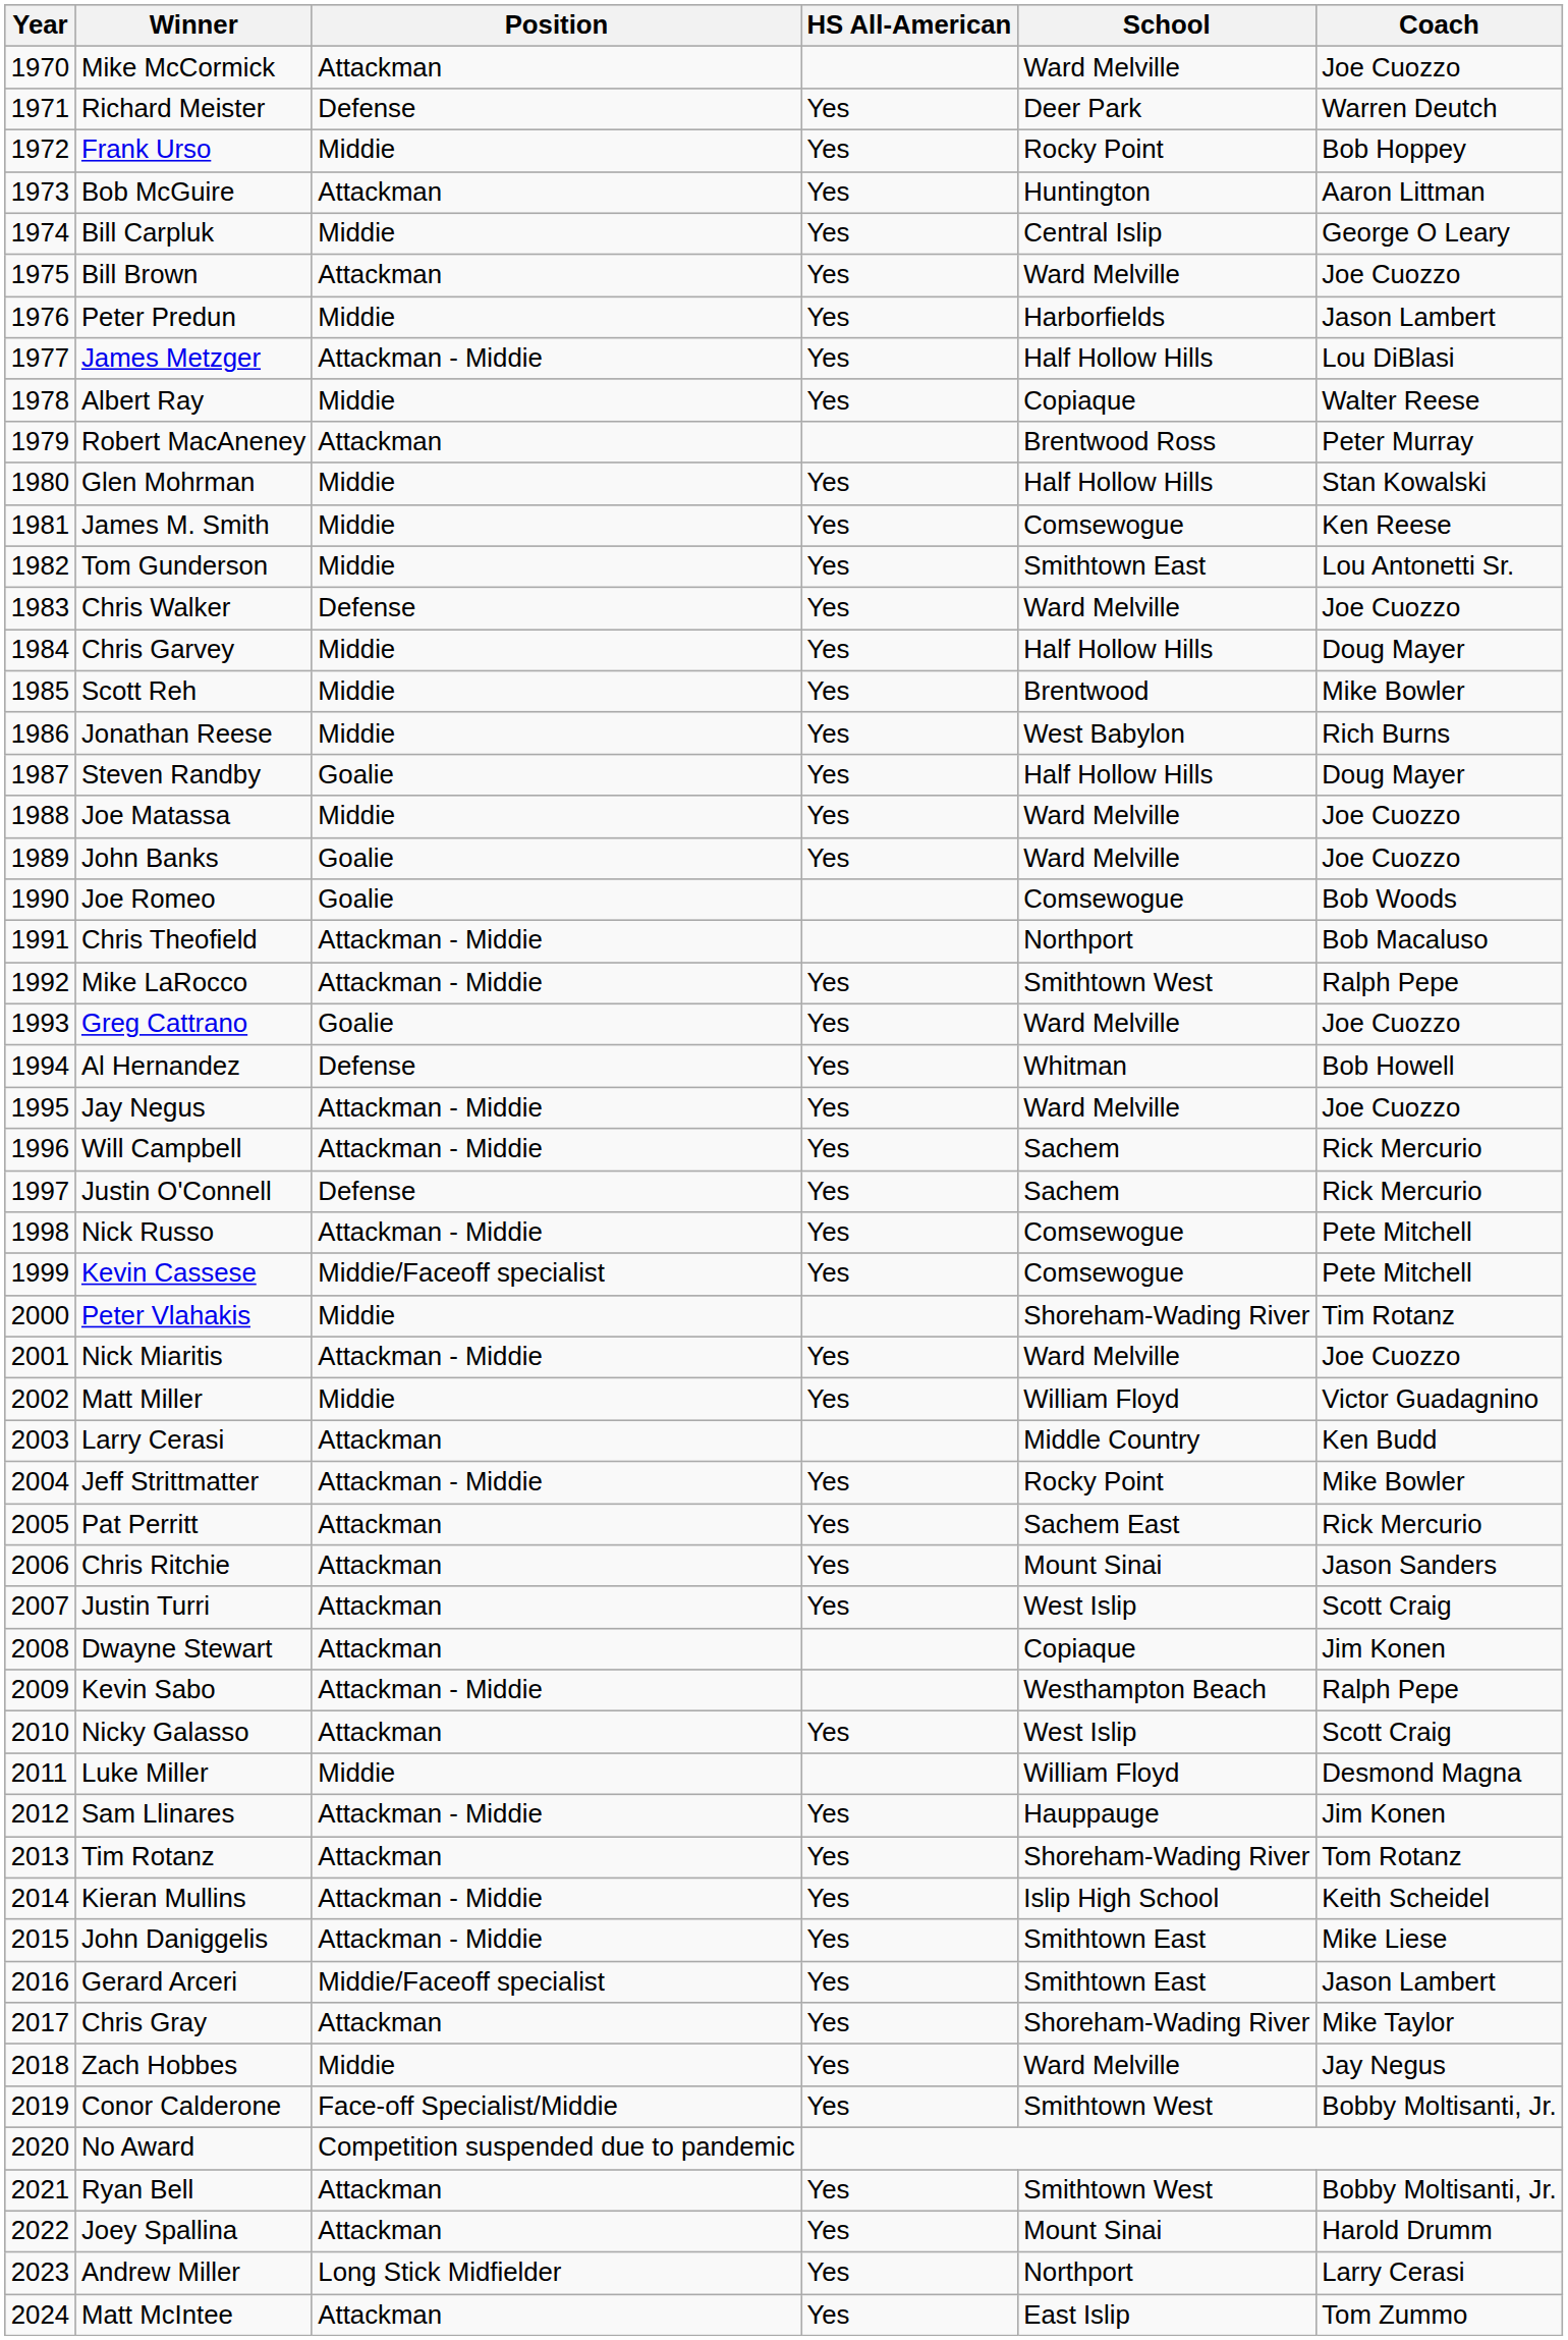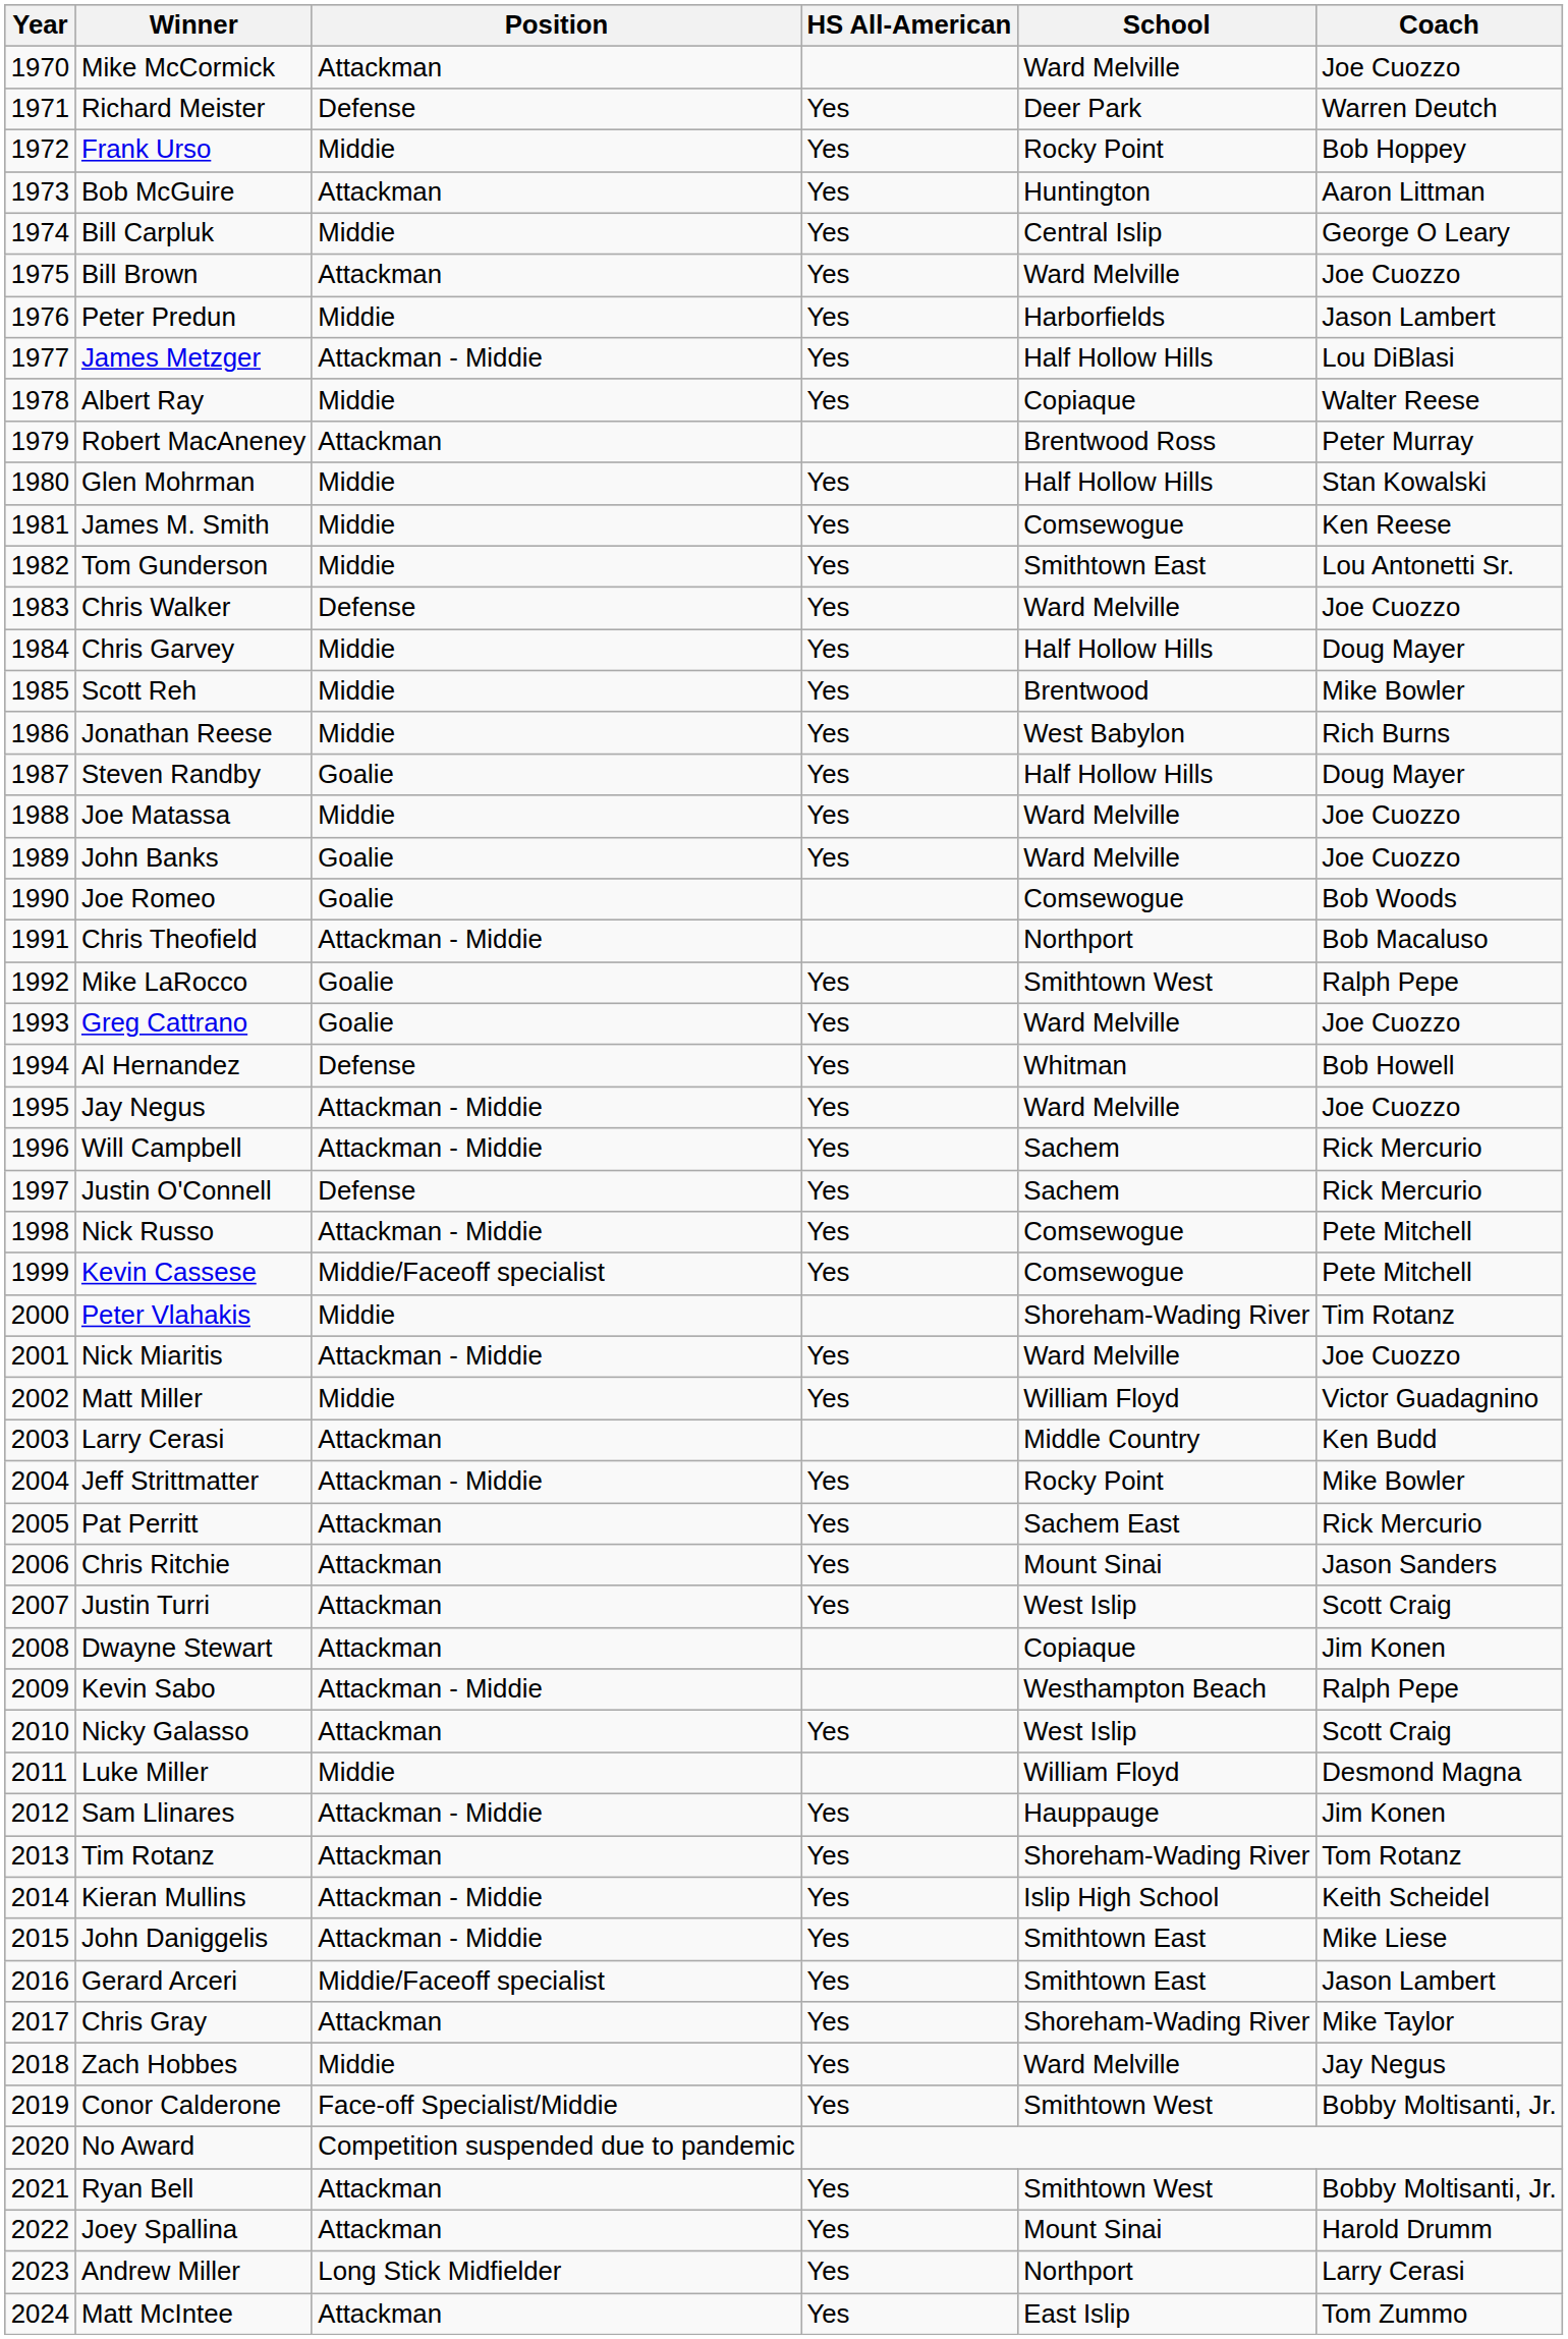Mike LaRocco | Position: Attackman - Middie -> Goalie
